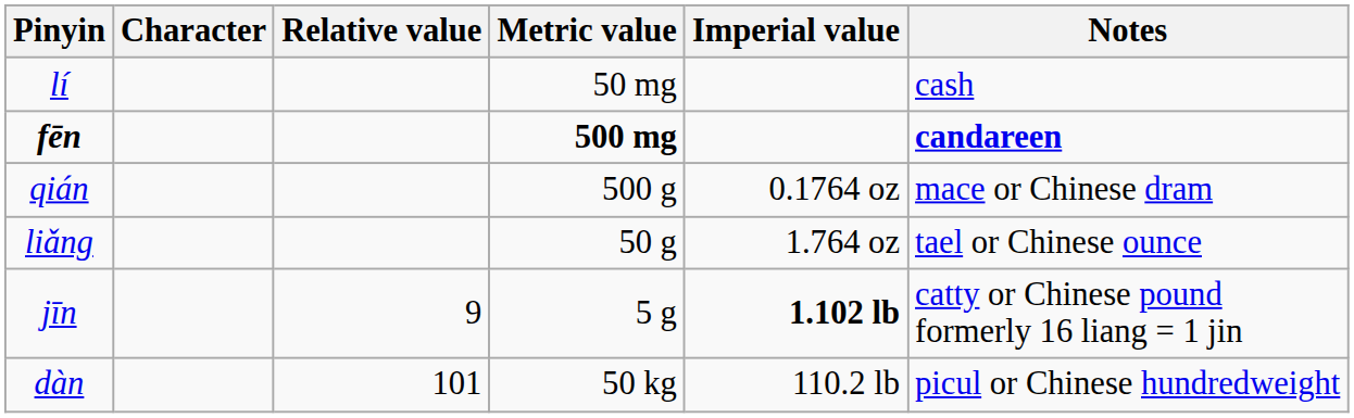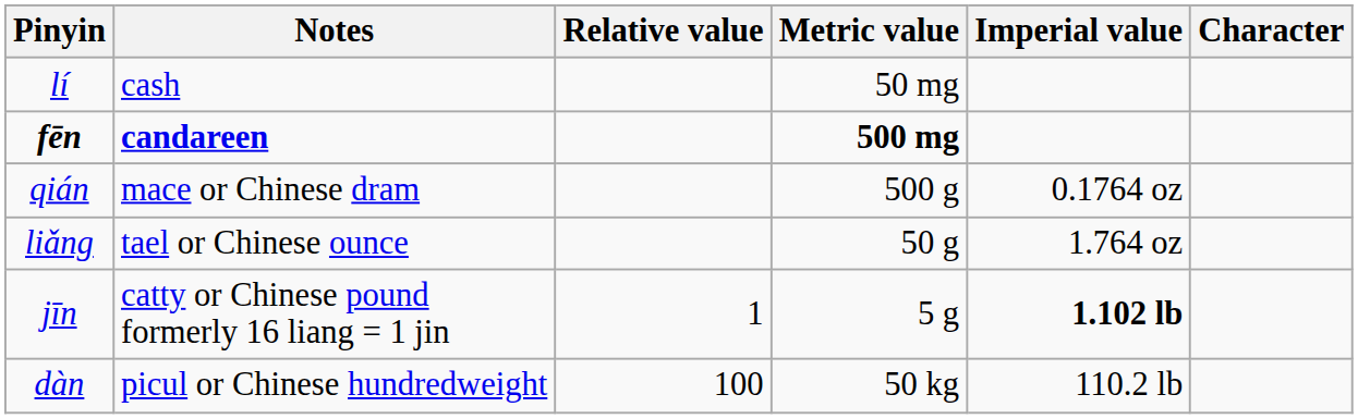columns swapped: Character <-> Notes
jīn | Relative value: 9 -> 1
dàn | Relative value: 101 -> 100
